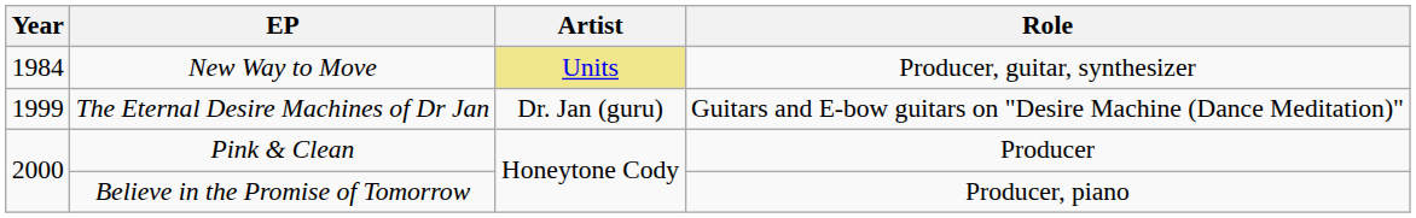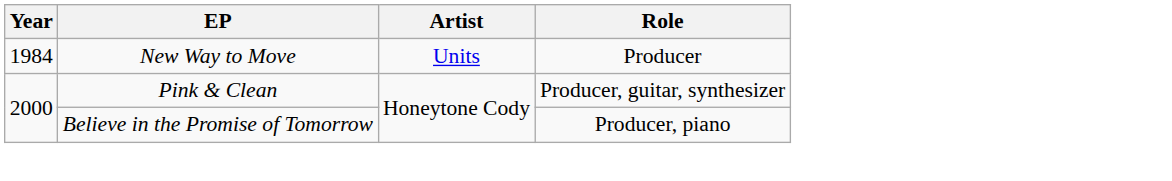New Way to Move | Artist: khaki background -> no background
New Way to Move | Role: Producer, guitar, synthesizer -> Producer
- row: 1999 | The Eternal Desire Machines of Dr Jan | Dr. Jan (guru) | Guitars and E-bow guitars on "Desire Machine (Dance Meditation)"
Pink & Clean | Role: Producer -> Producer, guitar, synthesizer
